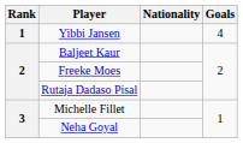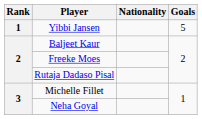Yibbi Jansen | Goals: 4 -> 5
